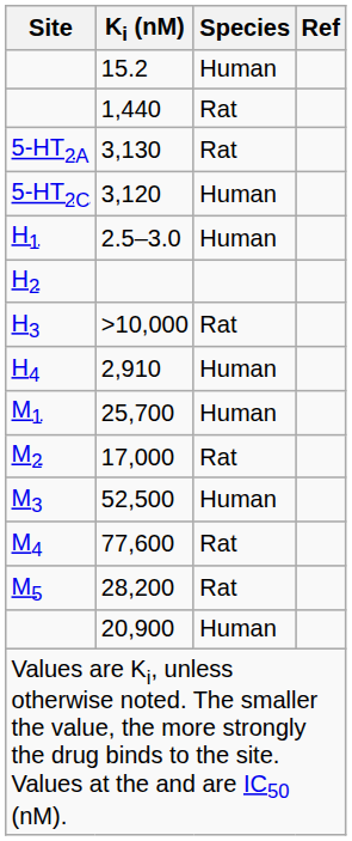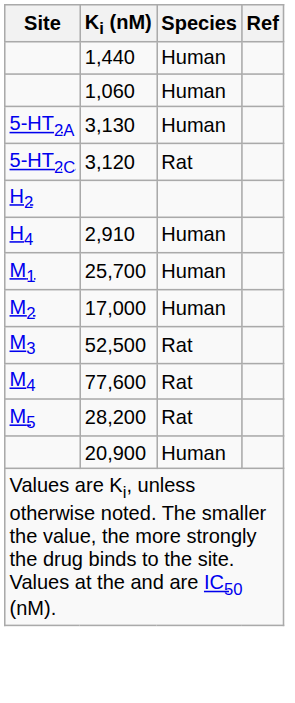- row: 15.2 | Human
1,440 | Species: Rat -> Human
+ row: 1,060 | Human
3,130 | Species: Rat -> Human
3,120 | Species: Human -> Rat
- row: H1 | 2.5–3.0 | Human
- row: H3 | >10,000 | Rat
17,000 | Species: Rat -> Human
52,500 | Species: Human -> Rat
